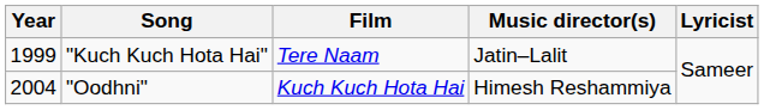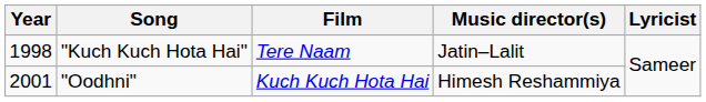"Kuch Kuch Hota Hai" | Year: 1999 -> 1998
"Oodhni" | Year: 2004 -> 2001
